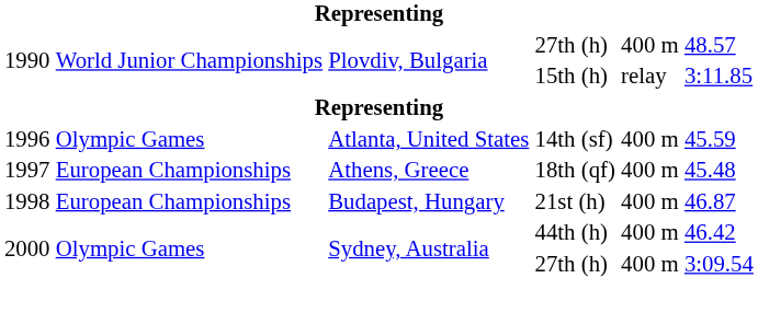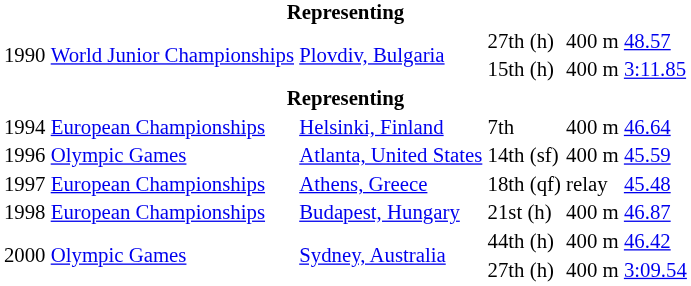15th (h) | column 5: relay -> 400 m
+ row: 1994 | European Championships | Helsinki, Finland | 7th | 400 m | 46.64
18th (qf) | column 5: 400 m -> relay
